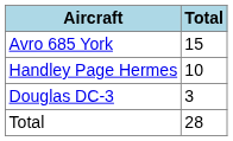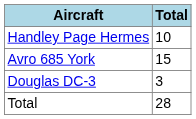rows swapped: Handley Page Hermes <-> Avro 685 York
